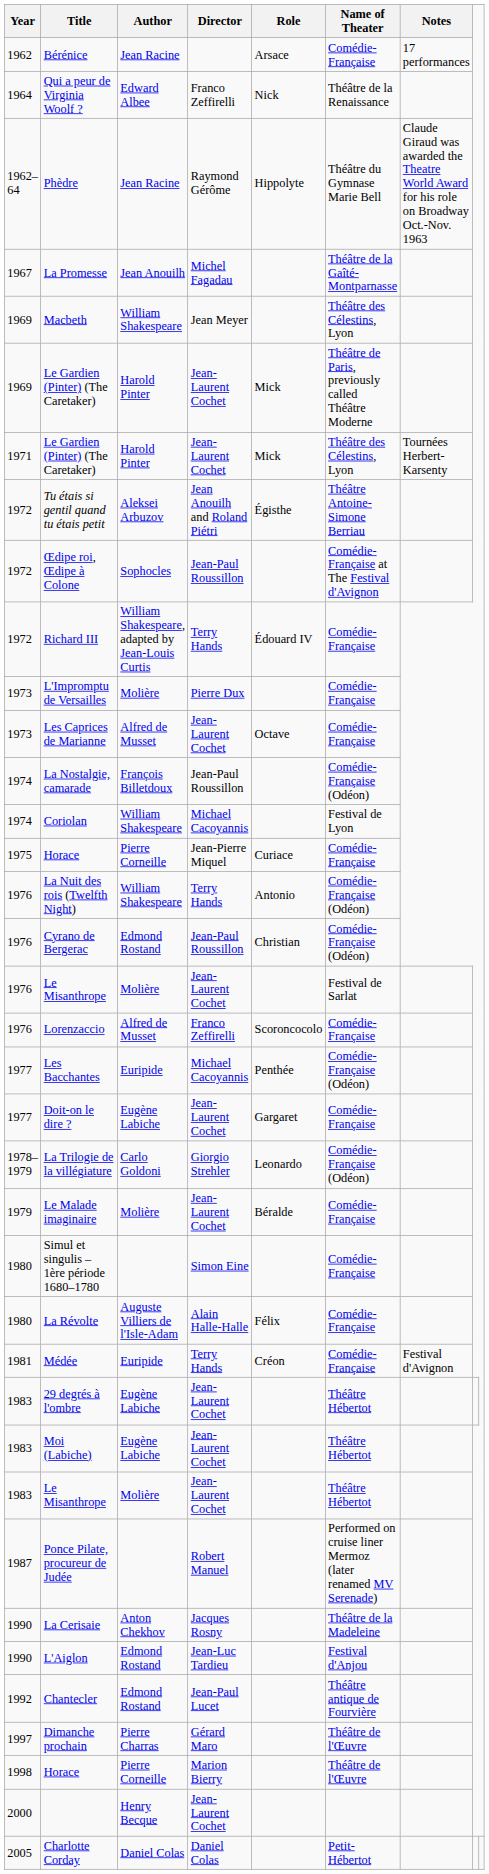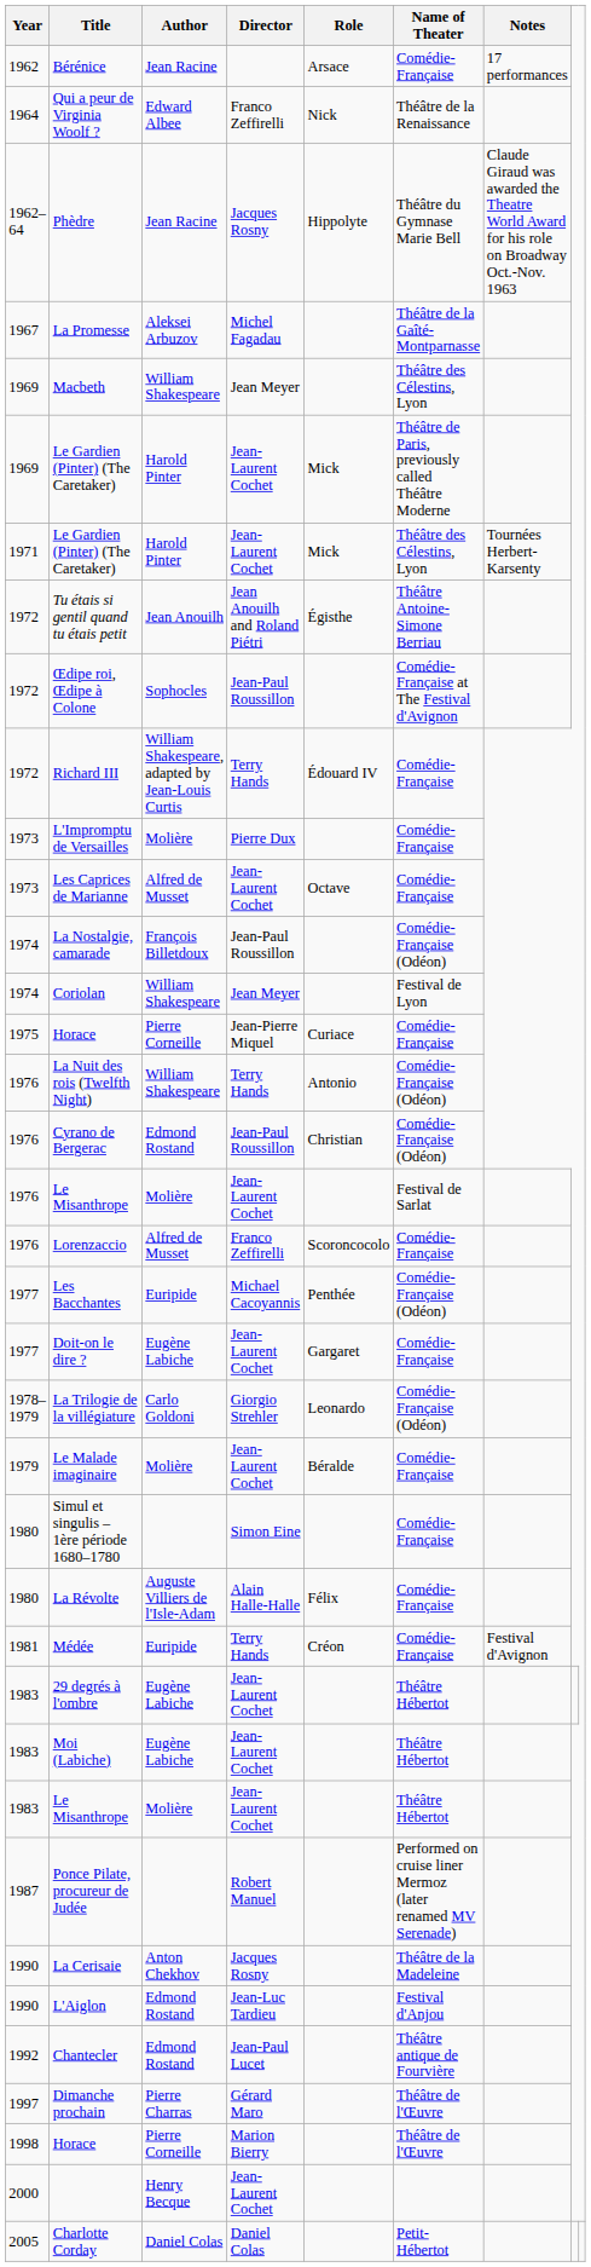Phèdre | Director: Raymond Gérôme -> Jacques Rosny
La Promesse | Author: Jean Anouilh -> Aleksei Arbuzov
Tu étais si gentil quand tu étais petit | Author: Aleksei Arbuzov -> Jean Anouilh
Coriolan | Director: Michael Cacoyannis -> Jean Meyer
